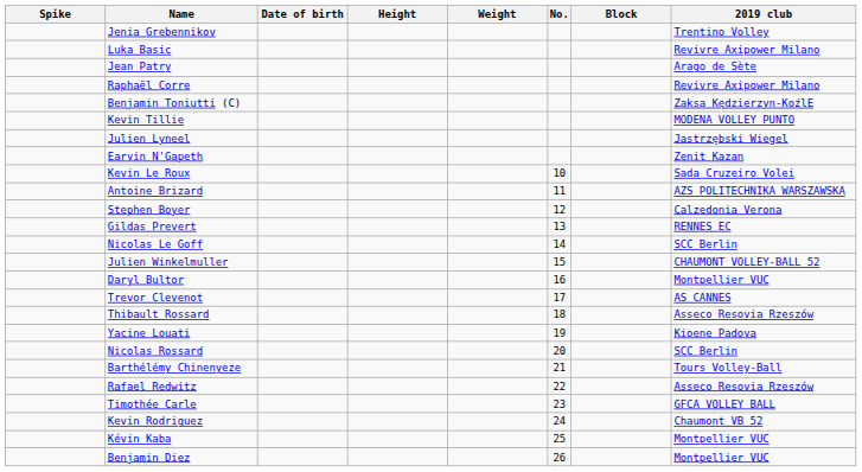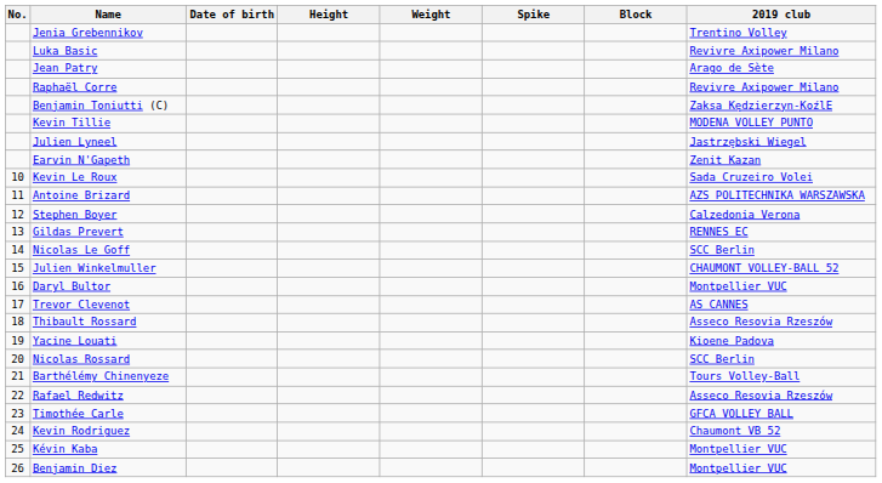columns swapped: No. <-> Spike
